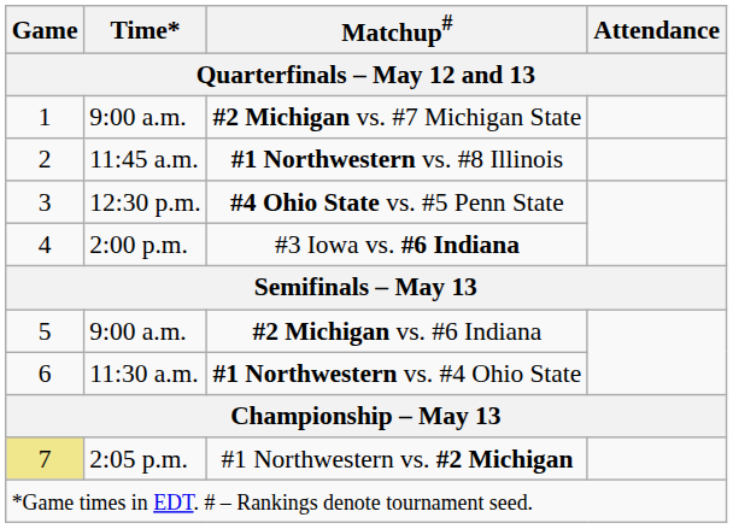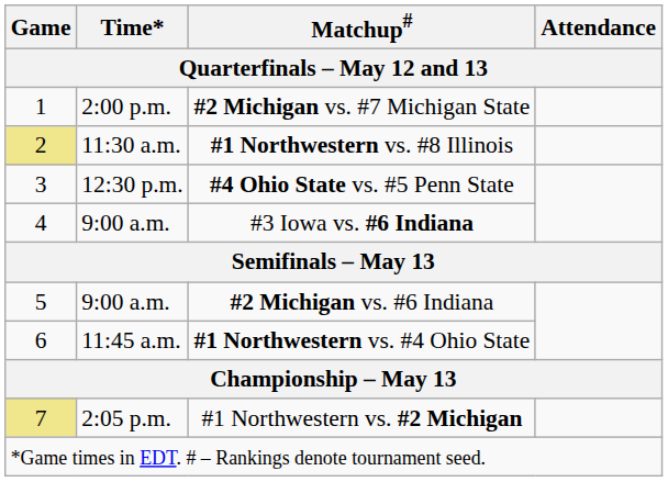#2 Michigan vs. #7 Michigan State | Time*: 9:00 a.m. -> 2:00 p.m.
#1 Northwestern vs. #8 Illinois | Game: no background -> khaki background
#1 Northwestern vs. #8 Illinois | Time*: 11:45 a.m. -> 11:30 a.m.
#3 Iowa vs. #6 Indiana | Time*: 2:00 p.m. -> 9:00 a.m.
#1 Northwestern vs. #4 Ohio State | Time*: 11:30 a.m. -> 11:45 a.m.
